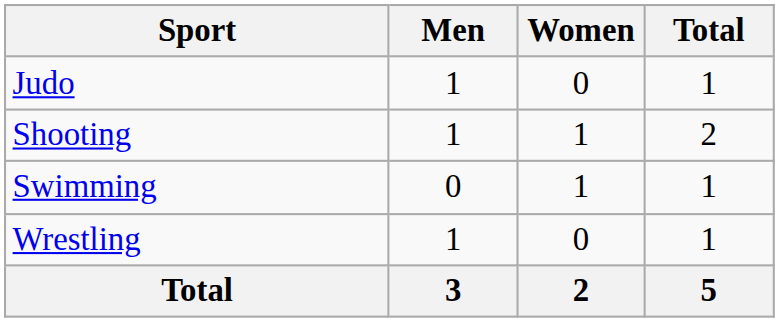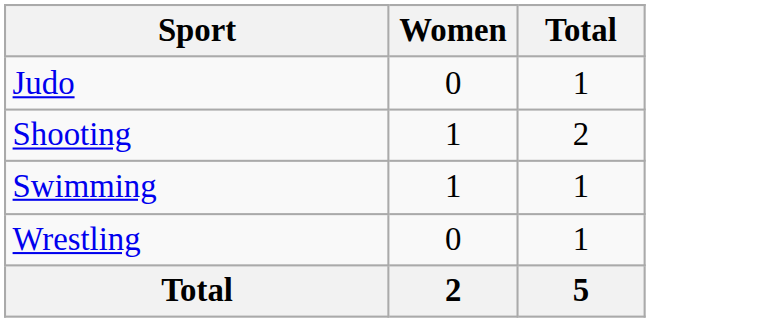- column: Men | 1 | 1 | 0 | 1 | 3
